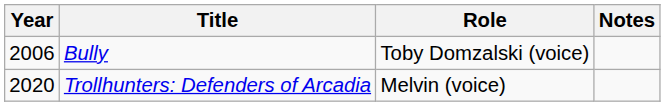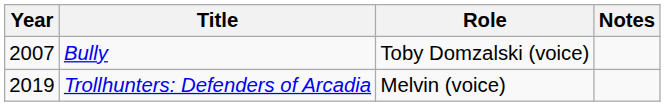Bully | Year: 2006 -> 2007
Trollhunters: Defenders of Arcadia | Year: 2020 -> 2019
